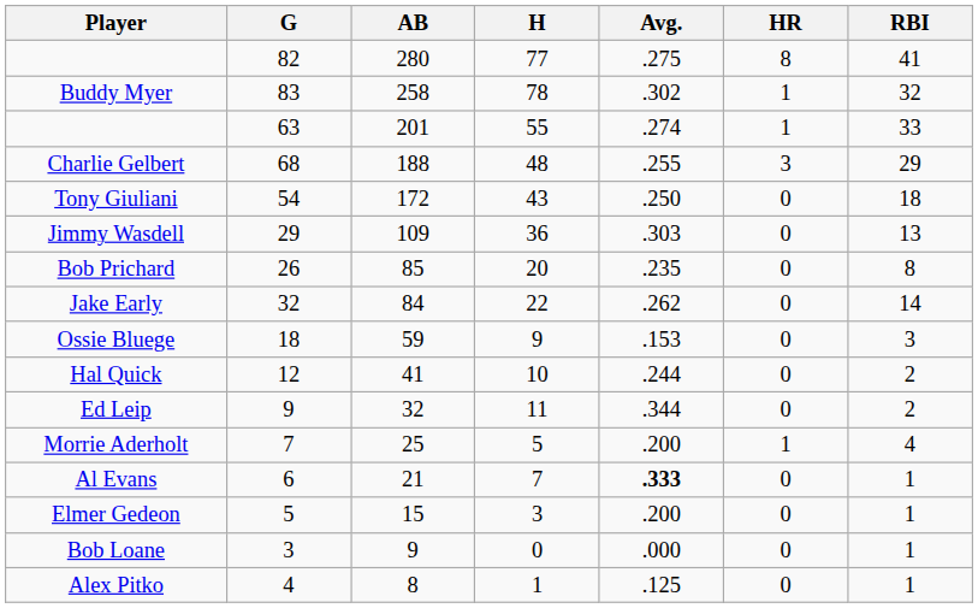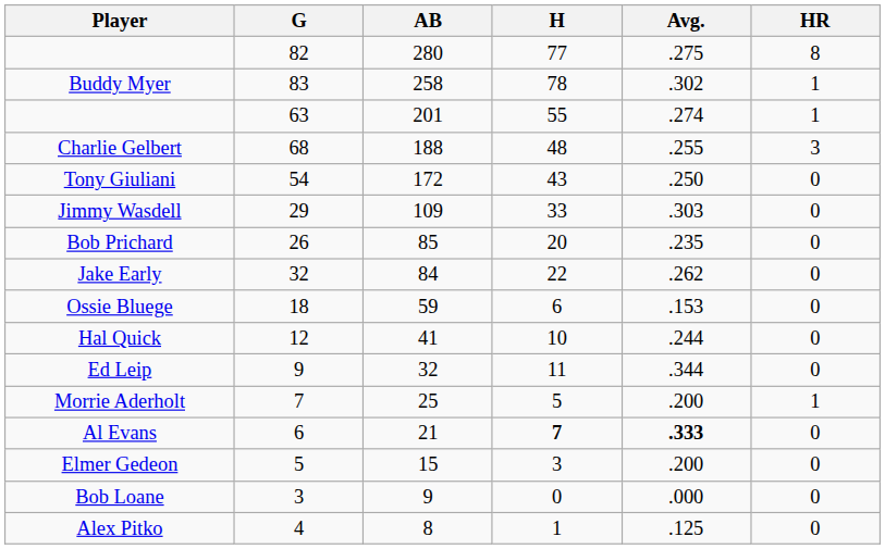- column: RBI | 41 | 32 | 33 | 29 | 18 | 13 | 8 | 14 | 3 | 2 | 2 | 4 | 1 | 1 | 1 | 1
Jimmy Wasdell | H: 36 -> 33
Ossie Bluege | H: 9 -> 6
Al Evans | H: normal -> bold
